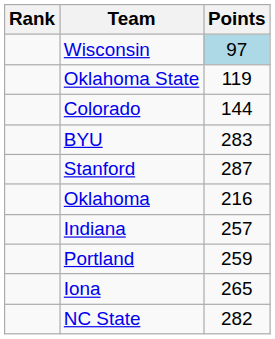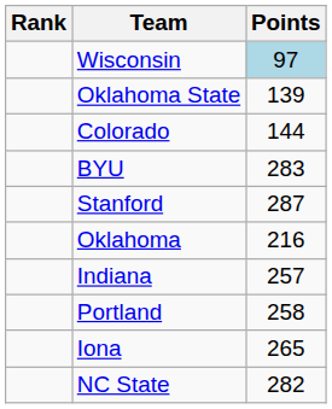Oklahoma State | Points: 119 -> 139
Portland | Points: 259 -> 258
